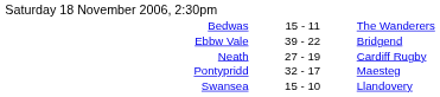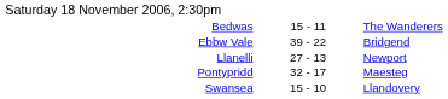+ row: Llanelli | 27 - 13 | Newport
- row: Neath | 27 - 19 | Cardiff Rugby
